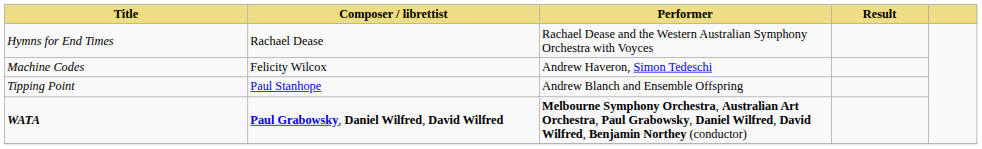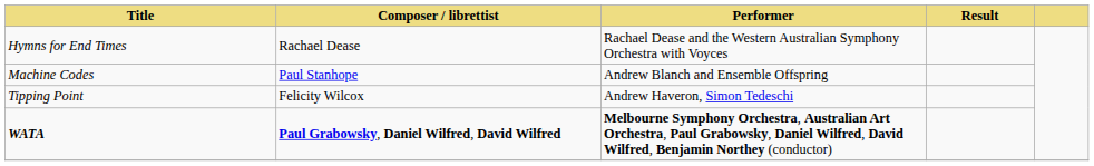Machine Codes | Composer / librettist: Felicity Wilcox -> Paul Stanhope
Machine Codes | Performer: Andrew Haveron, Simon Tedeschi -> Andrew Blanch and Ensemble Offspring
Tipping Point | Composer / librettist: Paul Stanhope -> Felicity Wilcox
Tipping Point | Performer: Andrew Blanch and Ensemble Offspring -> Andrew Haveron, Simon Tedeschi
